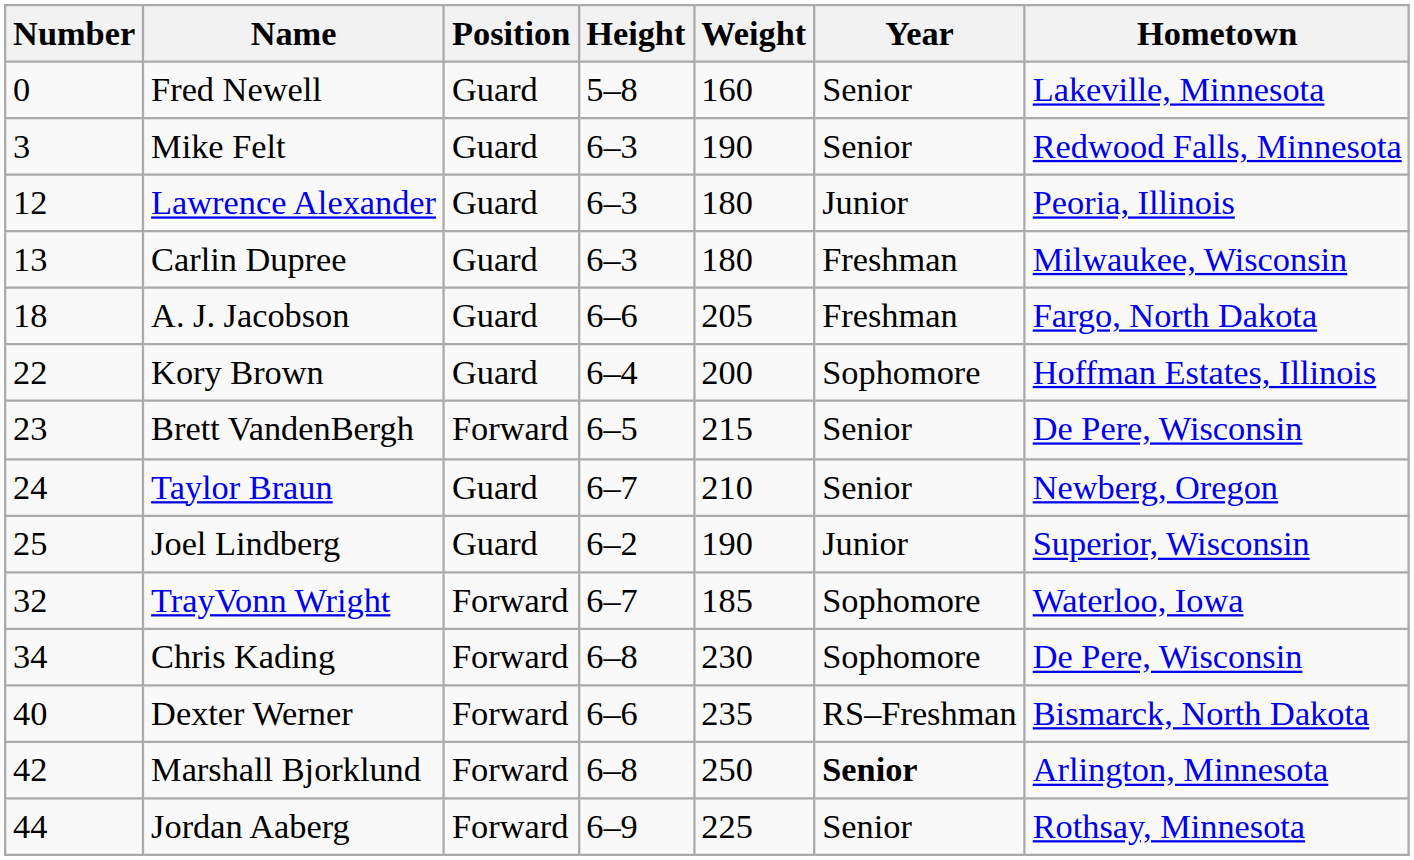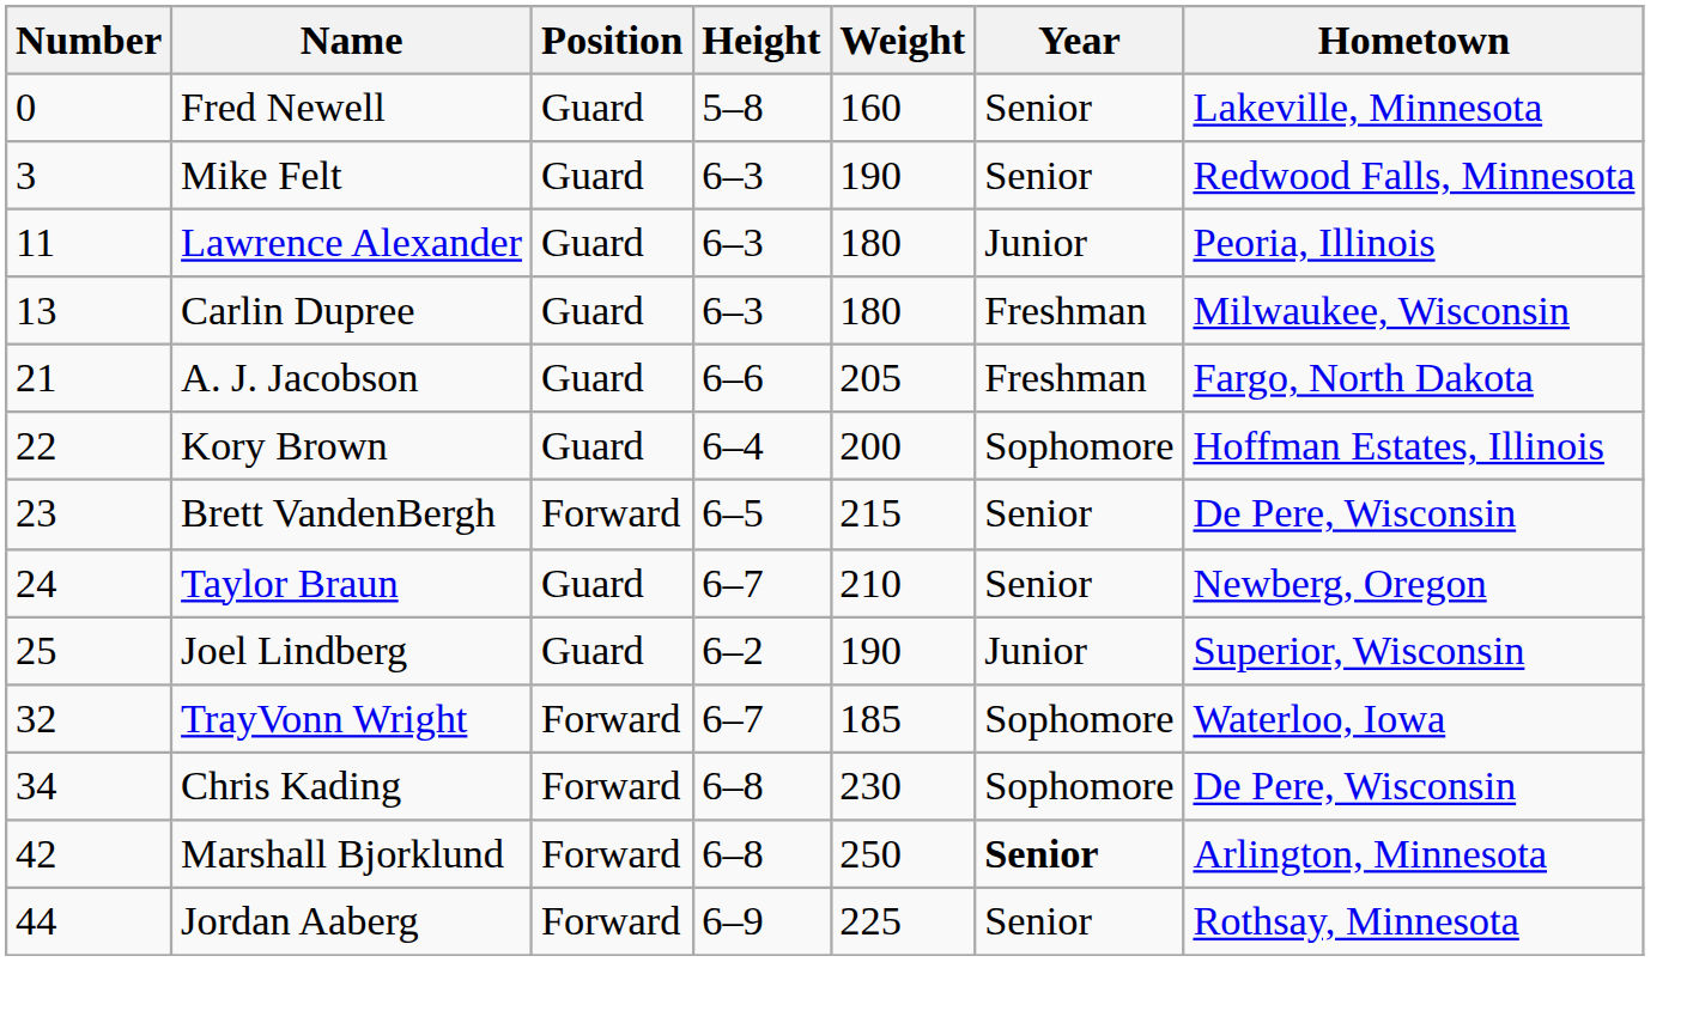Lawrence Alexander | Number: 12 -> 11
A. J. Jacobson | Number: 18 -> 21
- row: 40 | Dexter Werner | Forward | 6–6 | 235 | RS–Freshman | Bismarck, North Dakota
